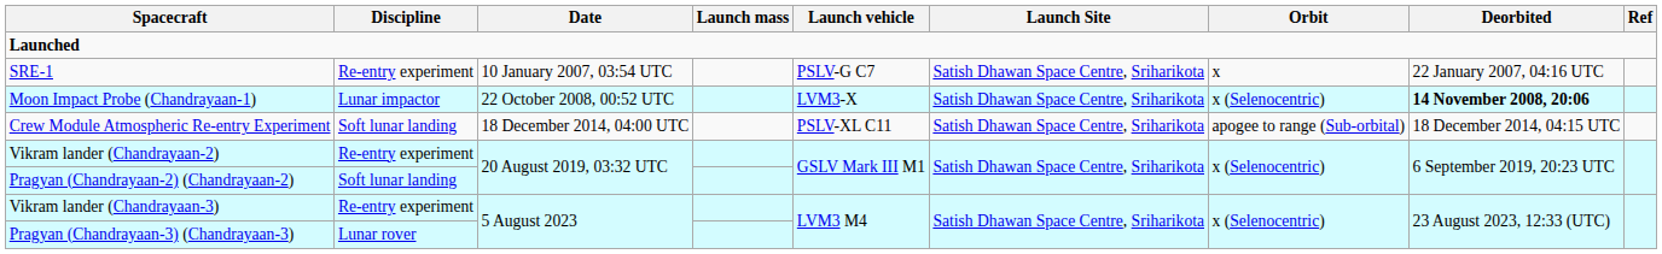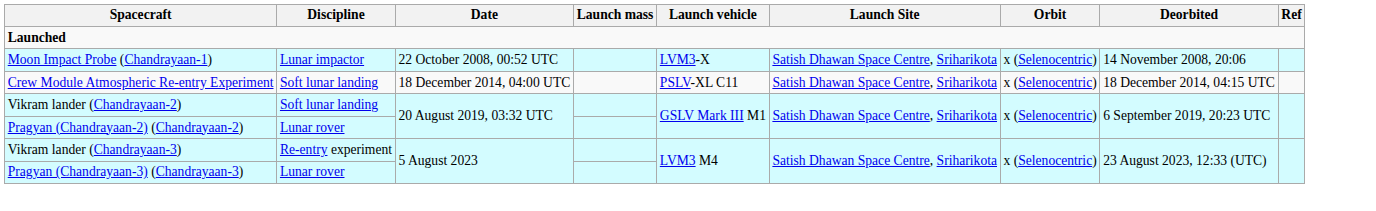- row: SRE-1 | Re-entry experiment | 10 January 2007, 03:54 UTC | PSLV-G C7 | Satish Dhawan Space Centre, Sriharikota | x | 22 January 2007, 04:16 UTC
Moon Impact Probe (Chandrayaan-1) | Deorbited: bold -> normal
Crew Module Atmospheric Re-entry Experiment | Orbit: apogee to range (Sub-orbital) -> x (Selenocentric)
Vikram lander (Chandrayaan-2) | Discipline: Re-entry experiment -> Soft lunar landing
Pragyan (Chandrayaan-2) (Chandrayaan-2) | Discipline: Soft lunar landing -> Lunar rover
